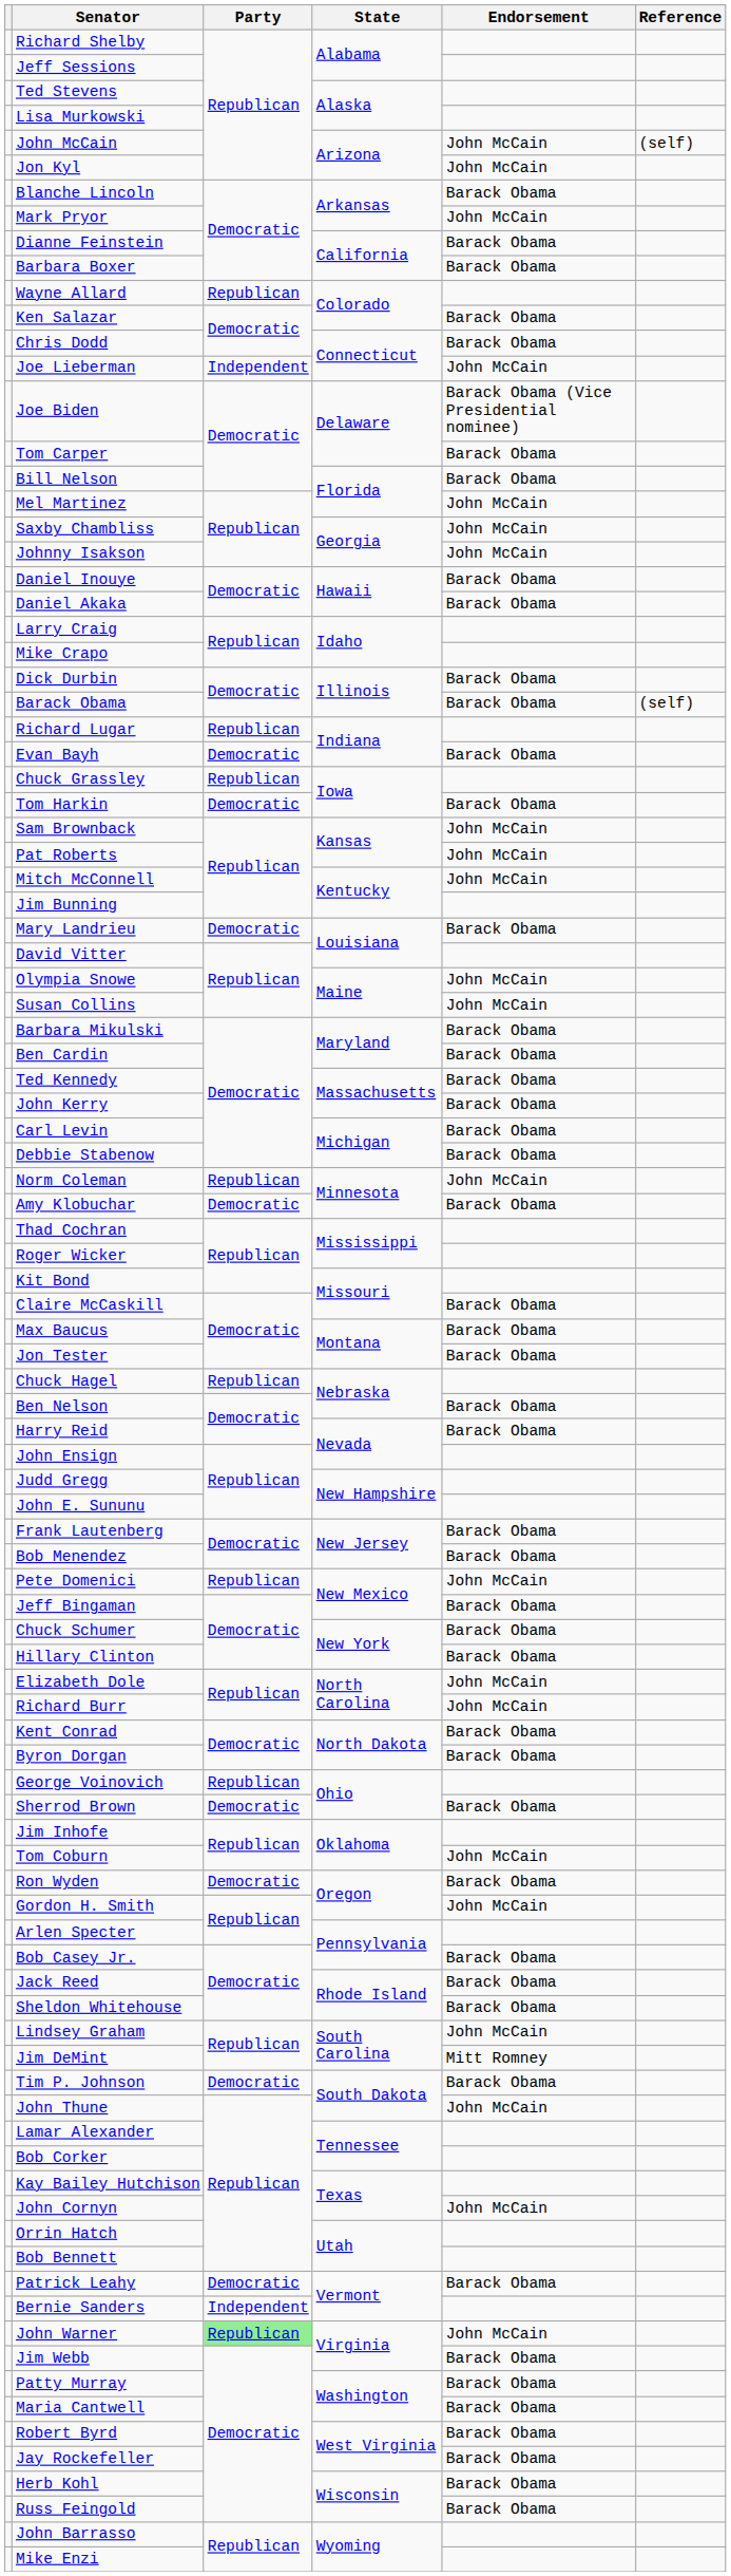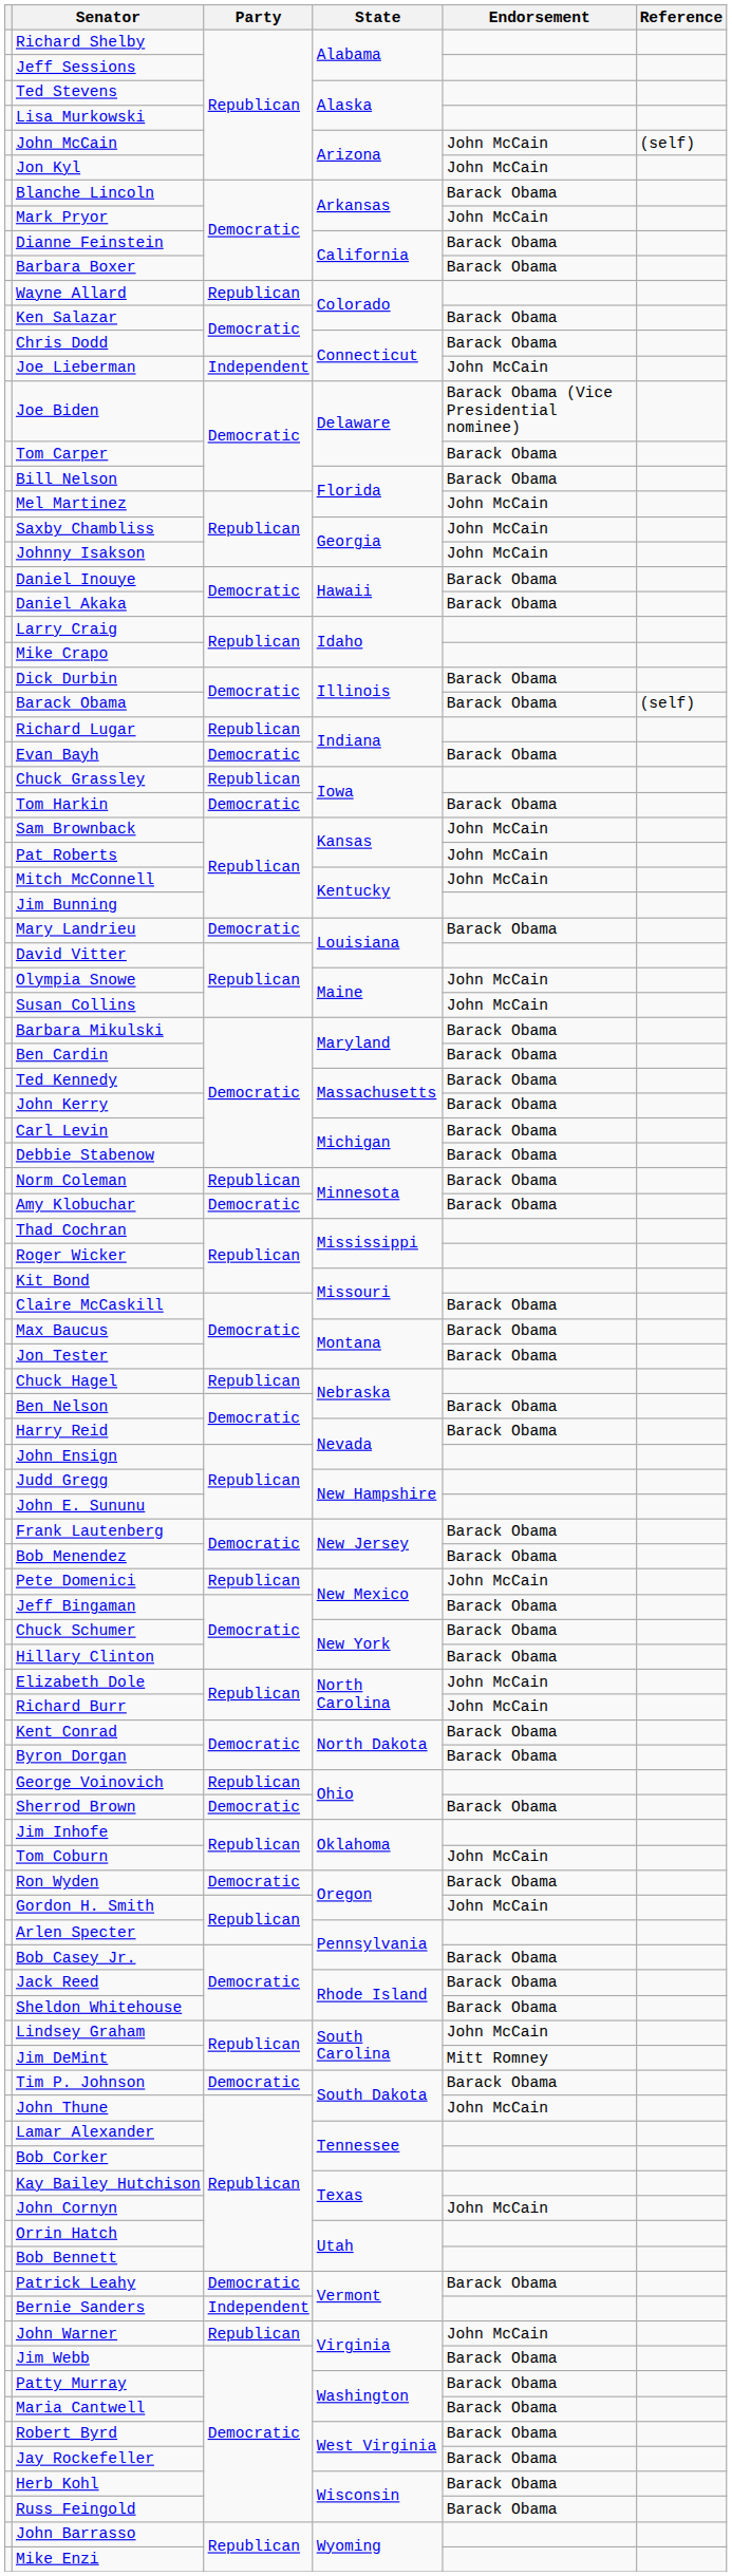Norm Coleman | Endorsement: John McCain -> Barack Obama
John Warner | Party: lightgreen background -> no background
